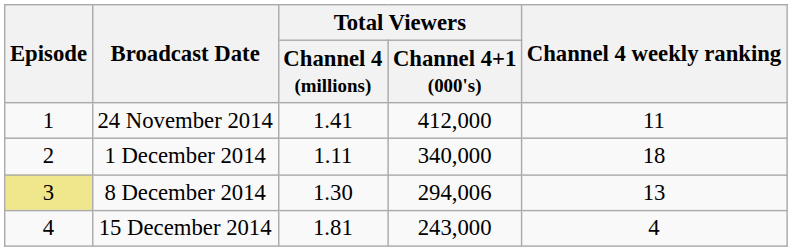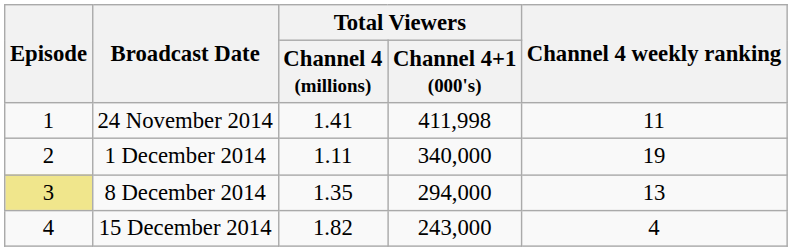24 November 2014 | Total Viewers / Channel 4+1 (000's): 412,000 -> 411,998
1 December 2014 | Channel 4 weekly ranking: 18 -> 19
8 December 2014 | Total Viewers / Channel 4 (millions): 1.30 -> 1.35
8 December 2014 | Total Viewers / Channel 4+1 (000's): 294,006 -> 294,000
15 December 2014 | Total Viewers / Channel 4 (millions): 1.81 -> 1.82
